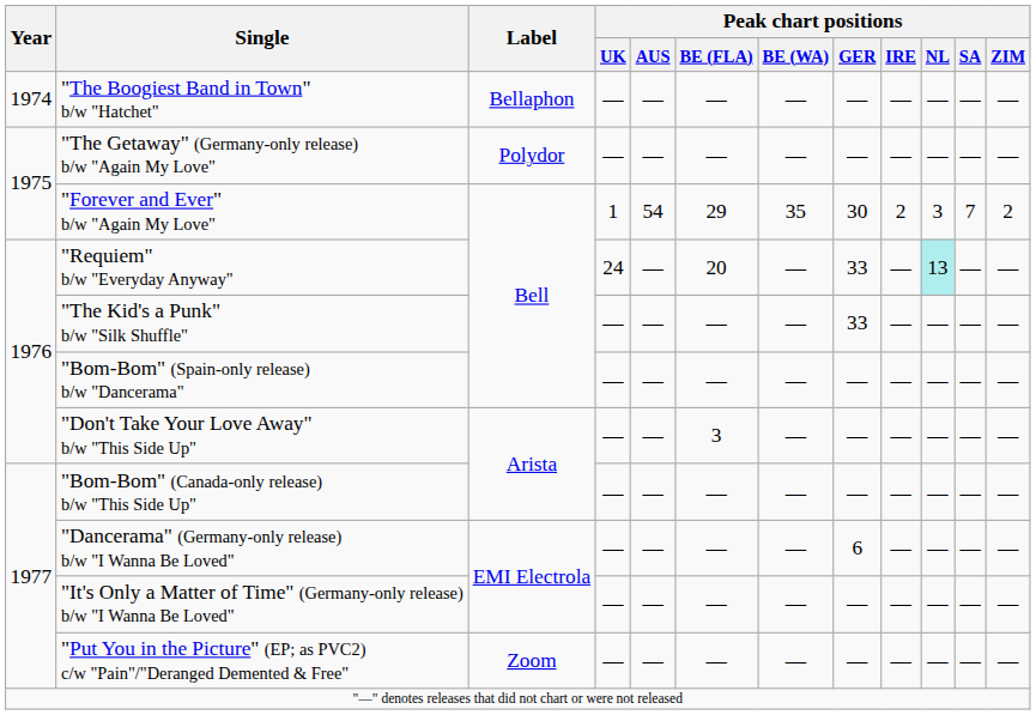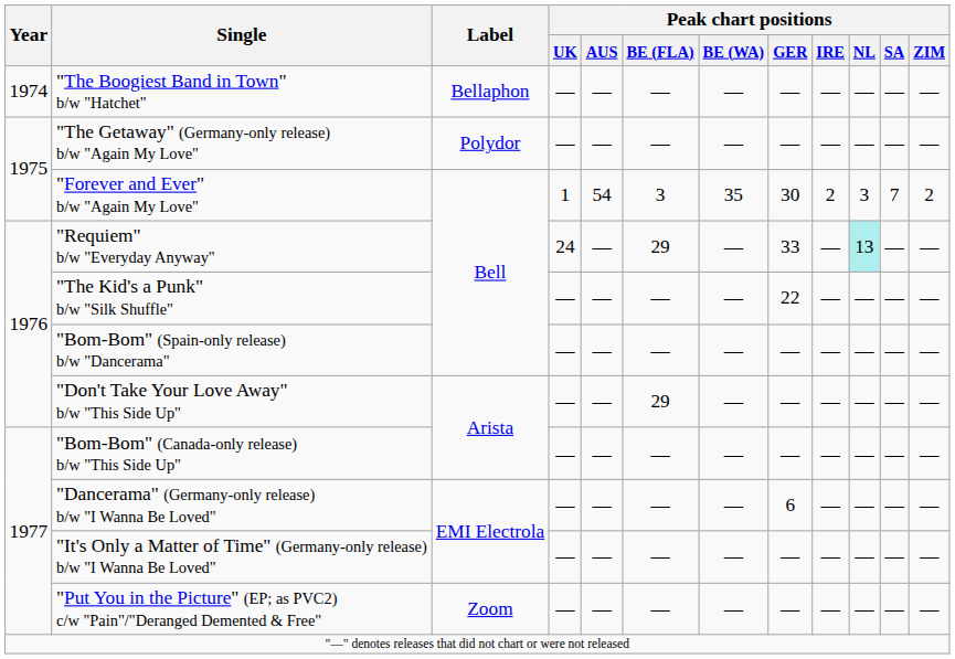"Forever and Ever" b/w "Again My Love" | Peak chart positions / BE (FLA): 29 -> 3
"Requiem" b/w "Everyday Anyway" | Peak chart positions / BE (FLA): 20 -> 29
"The Kid's a Punk" b/w "Silk Shuffle" | Peak chart positions / GER: 33 -> 22
"Don't Take Your Love Away" b/w "This Side Up" | Peak chart positions / BE (FLA): 3 -> 29
